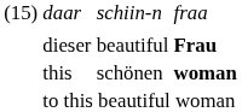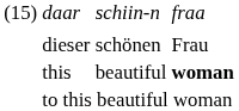dieser | column 3: beautiful -> schönen
dieser | column 4: bold -> normal
this | column 3: schönen -> beautiful
